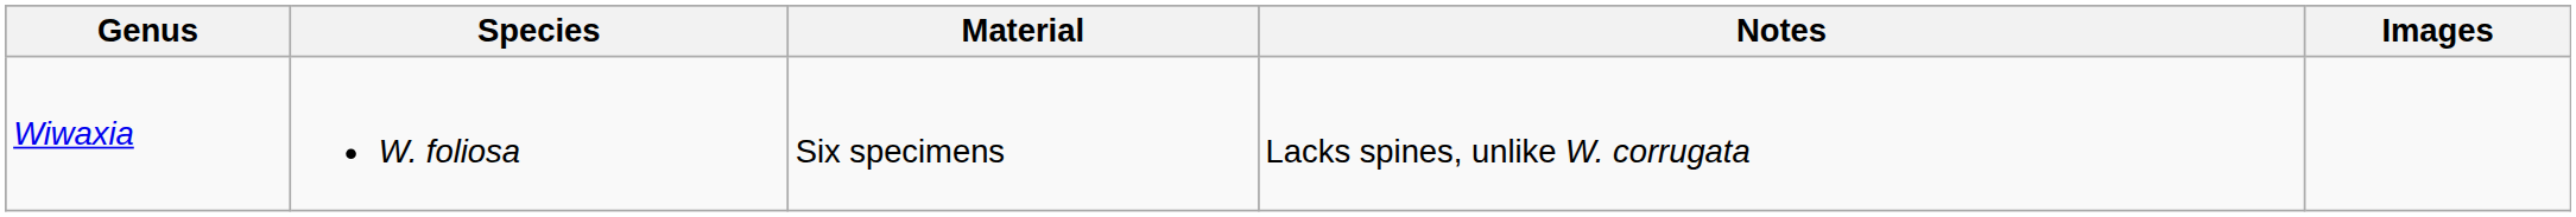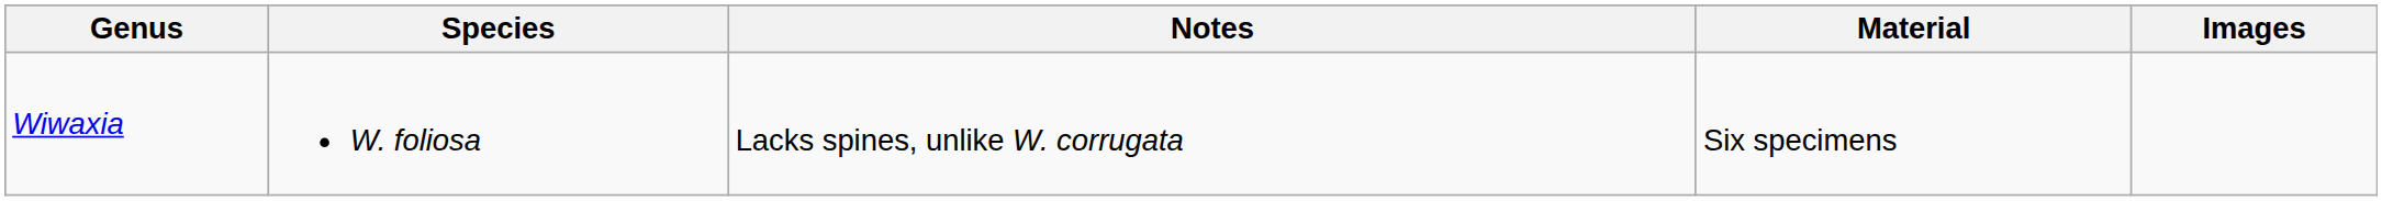columns swapped: Material <-> Notes
